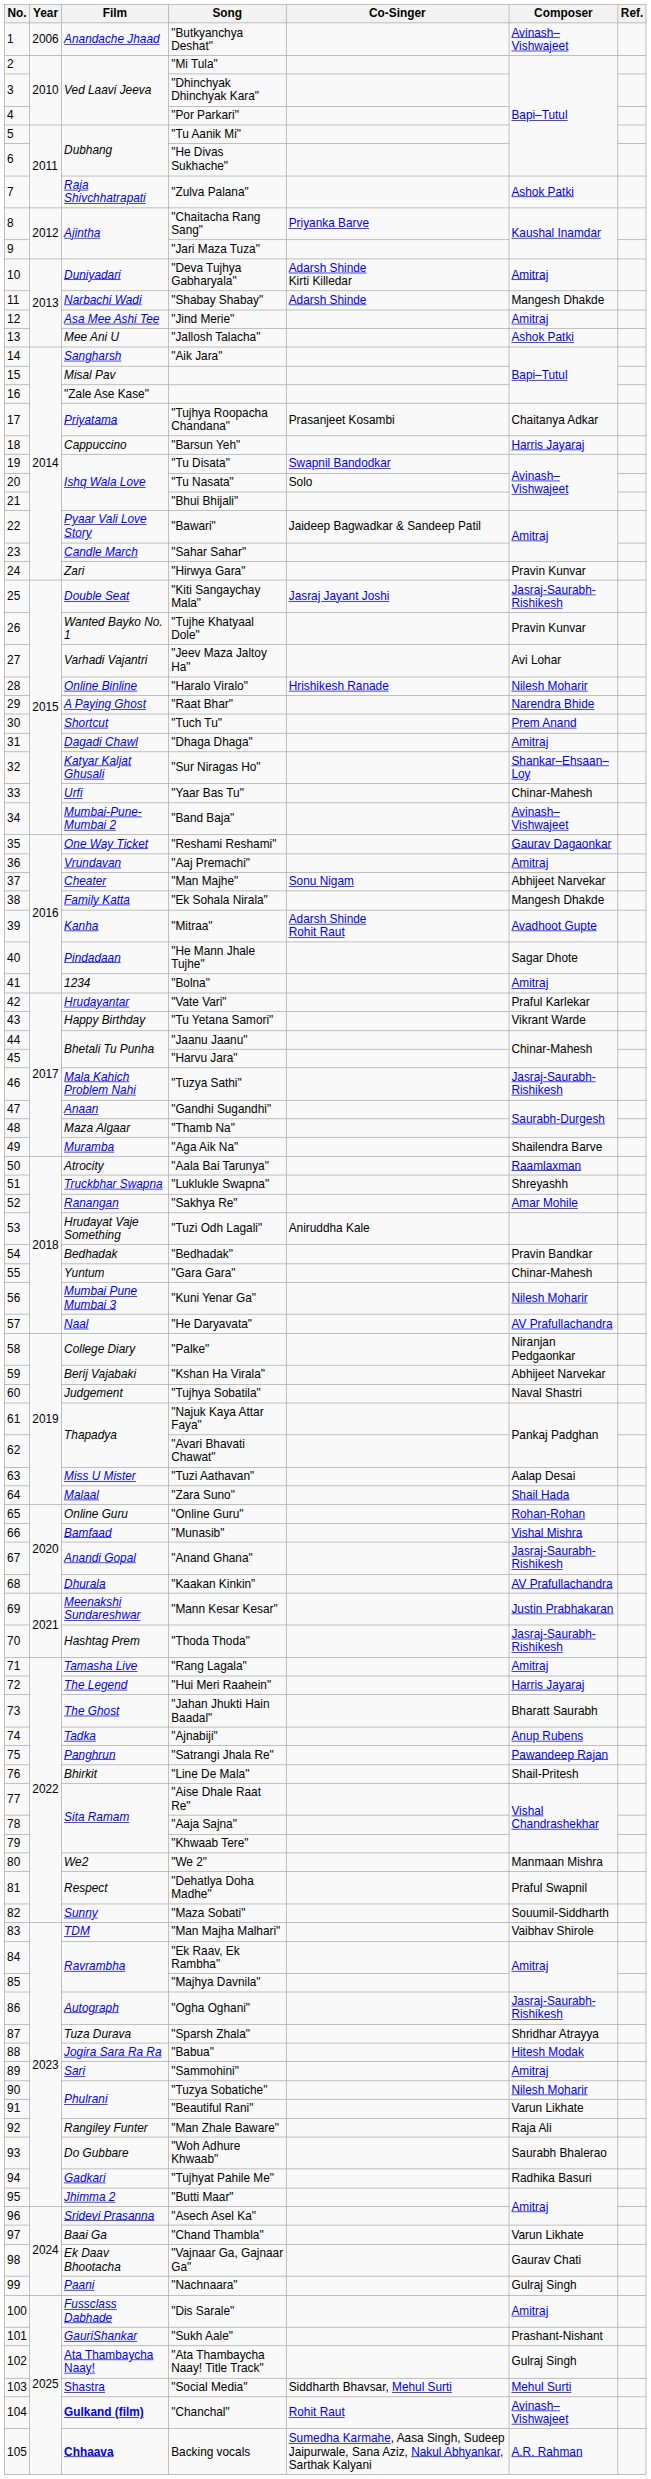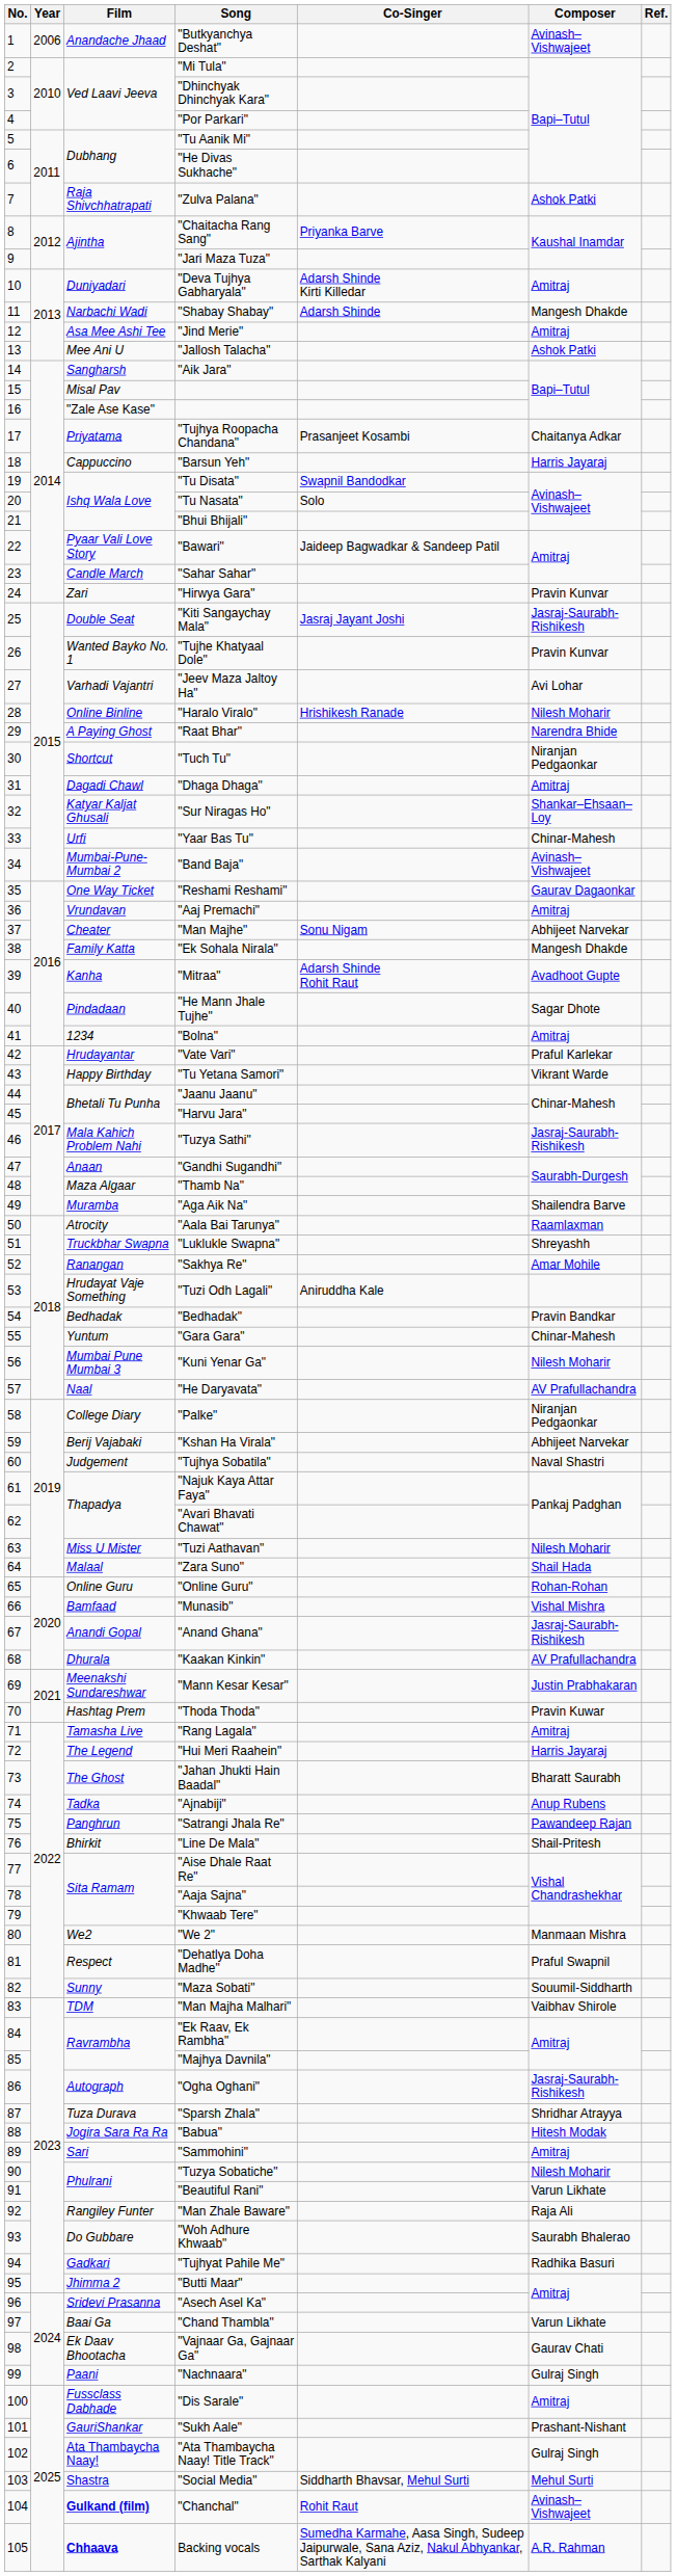"Tuch Tu" | Composer: Prem Anand -> Niranjan Pedgaonkar
"Tuzi Aathavan" | Composer: Aalap Desai -> Nilesh Moharir
"Thoda Thoda" | Composer: Jasraj-Saurabh-Rishikesh -> Pravin Kuwar
